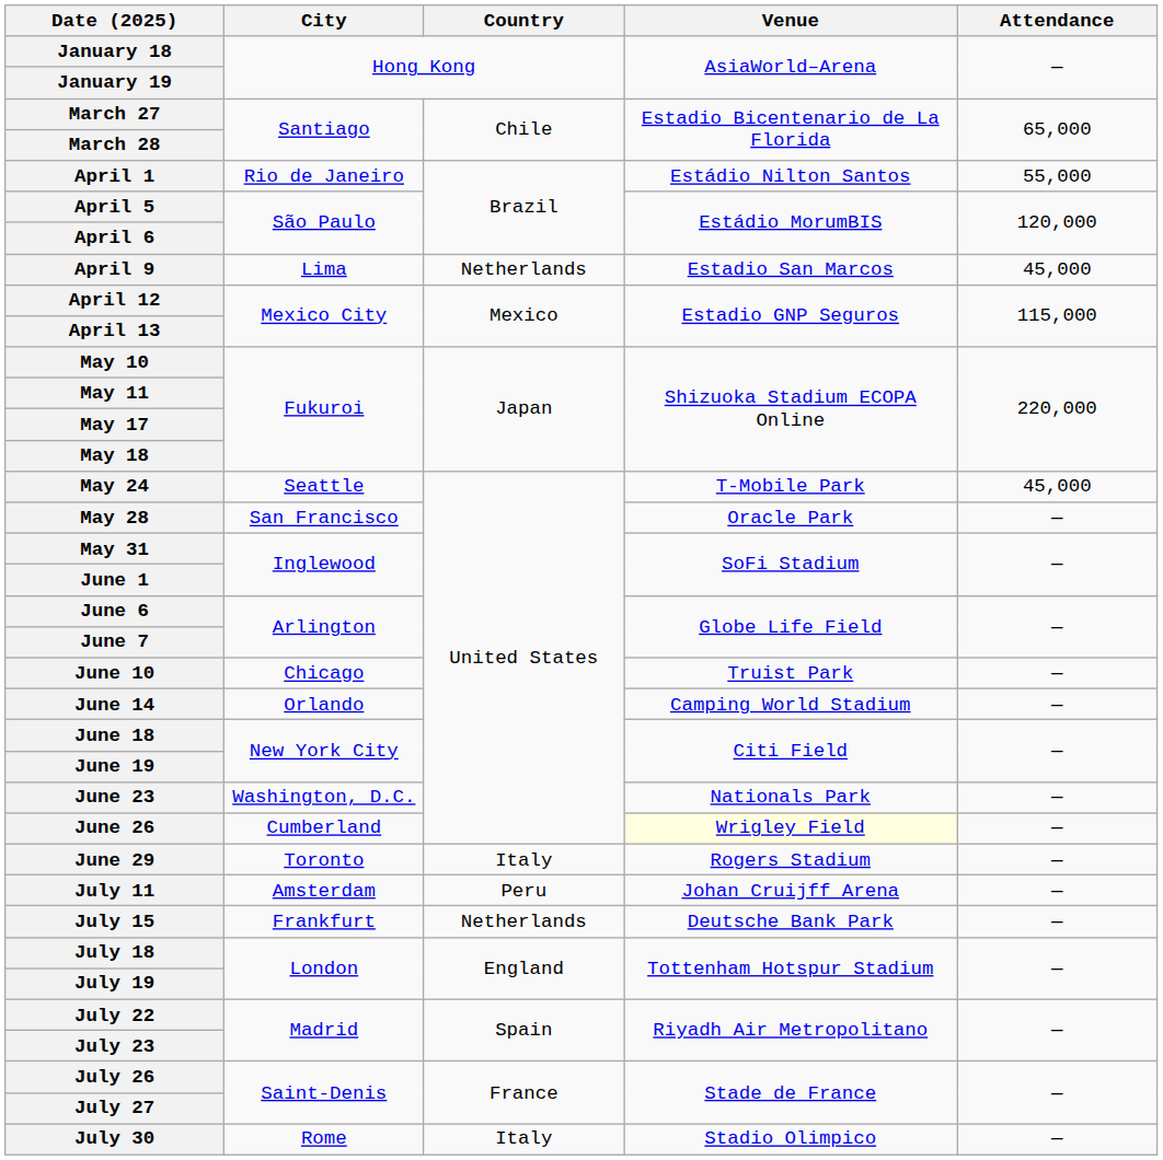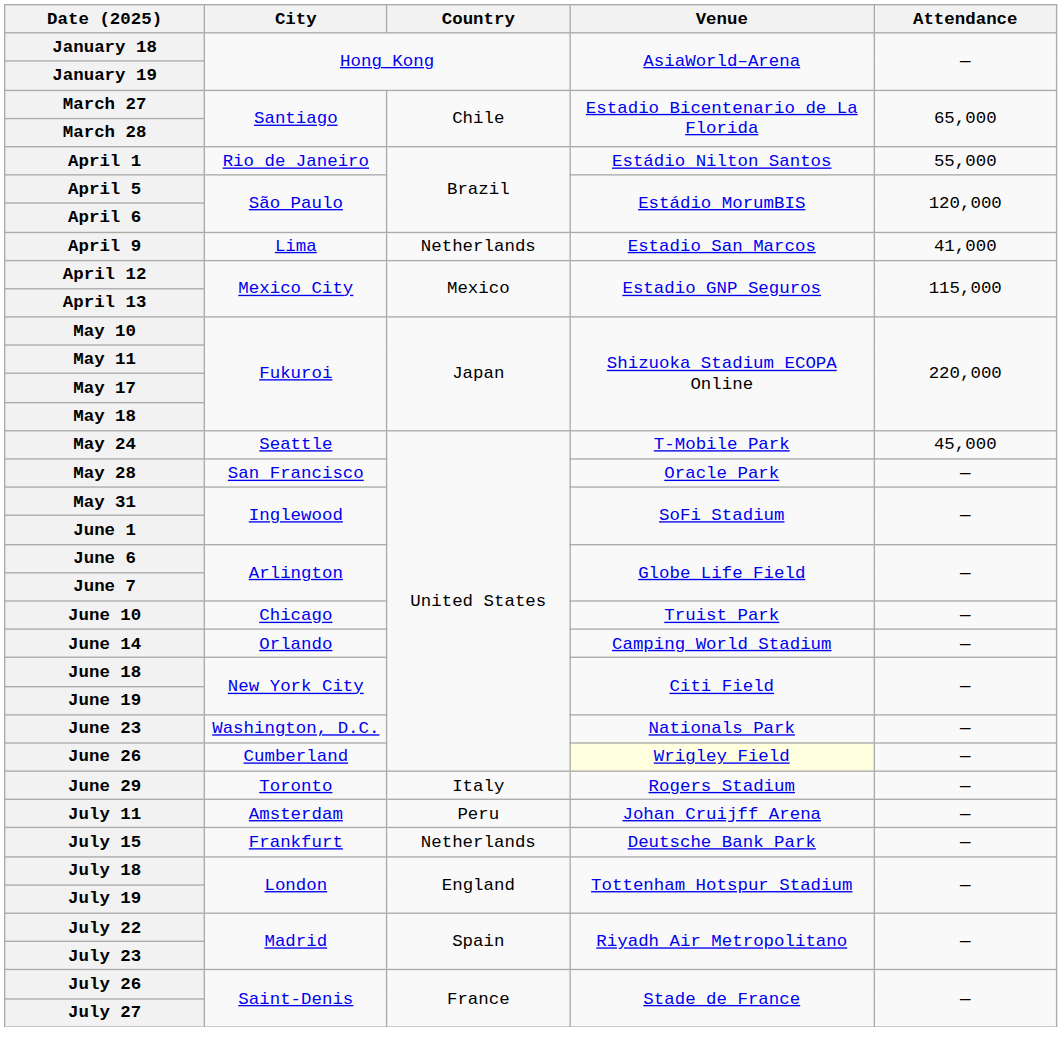April 9 | Attendance: 45,000 -> 41,000
- row: July 30 | Rome | Italy | Stadio Olimpico | —
